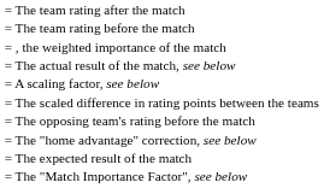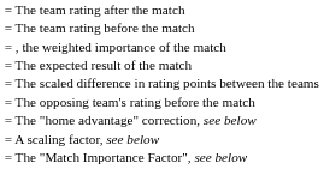- row: = The actual result of the match, see below
rows swapped: = The expected result of the match <-> = A scaling factor, see below
